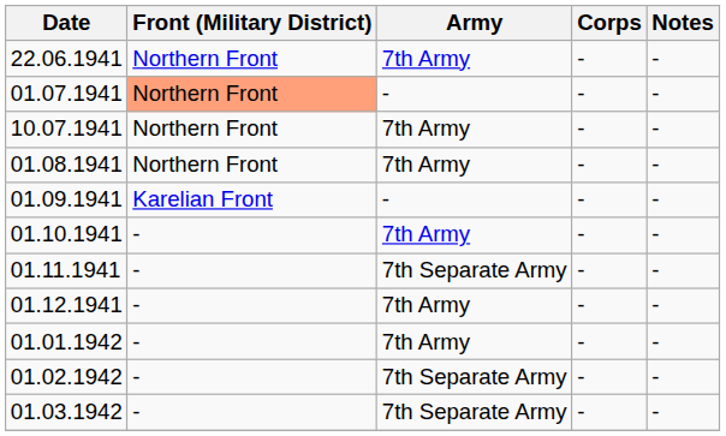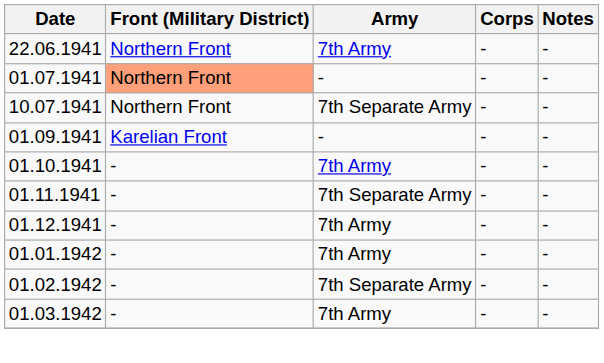10.07.1941 | Army: 7th Army -> 7th Separate Army
- row: 01.08.1941 | Northern Front | 7th Army | - | -
01.03.1942 | Army: 7th Separate Army -> 7th Army
